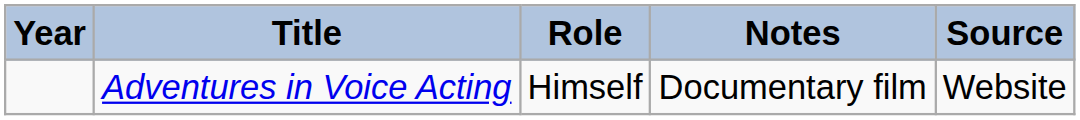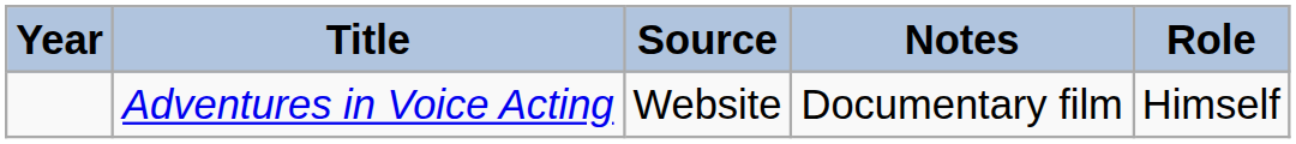columns swapped: Role <-> Source
